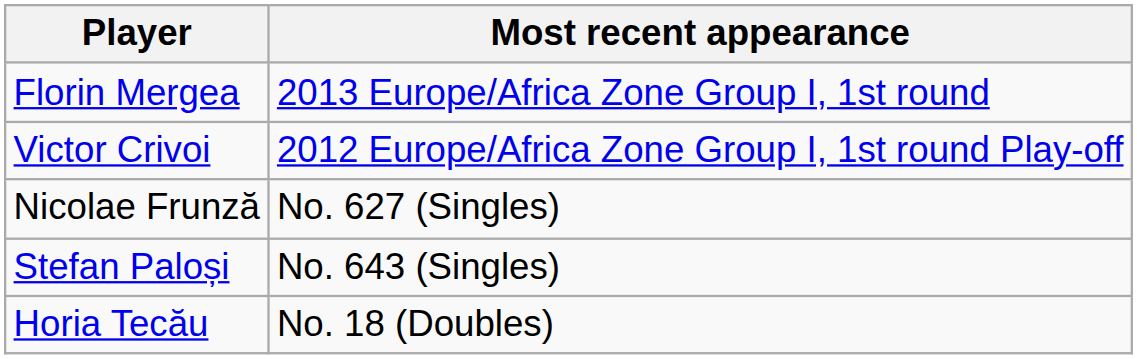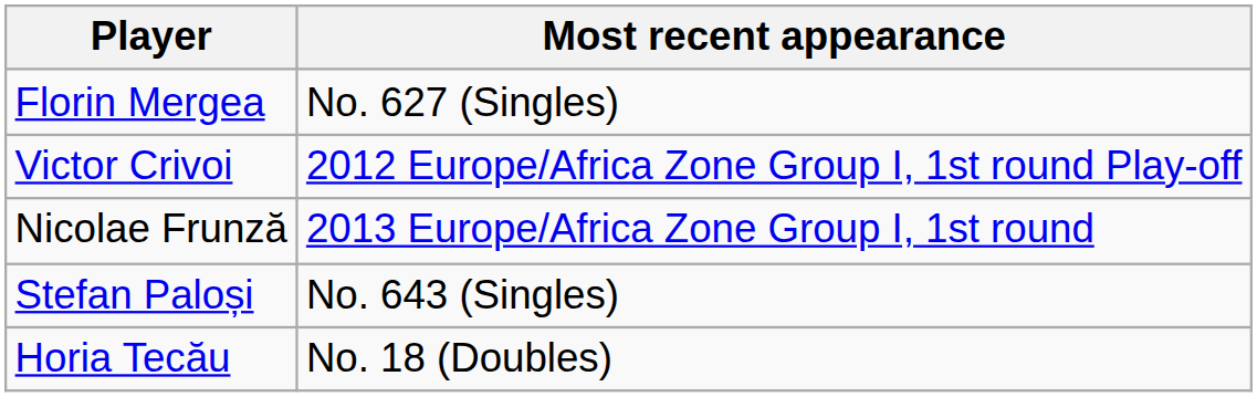Florin Mergea | Most recent appearance: 2013 Europe/Africa Zone Group I, 1st round -> No. 627 (Singles)
Nicolae Frunză | Most recent appearance: No. 627 (Singles) -> 2013 Europe/Africa Zone Group I, 1st round
